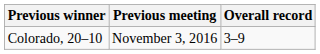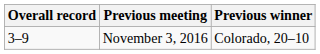columns swapped: Overall record <-> Previous winner
